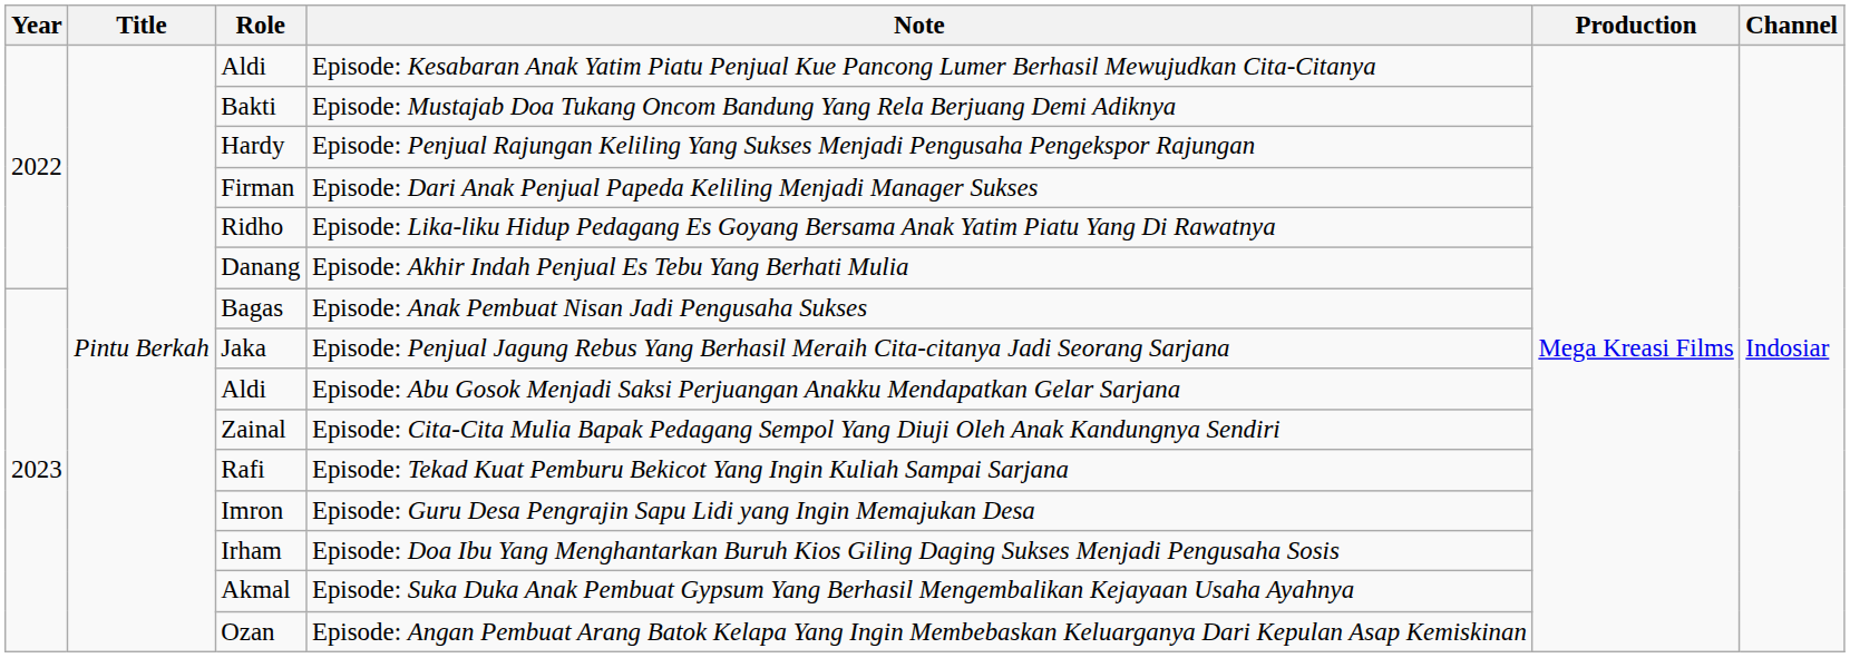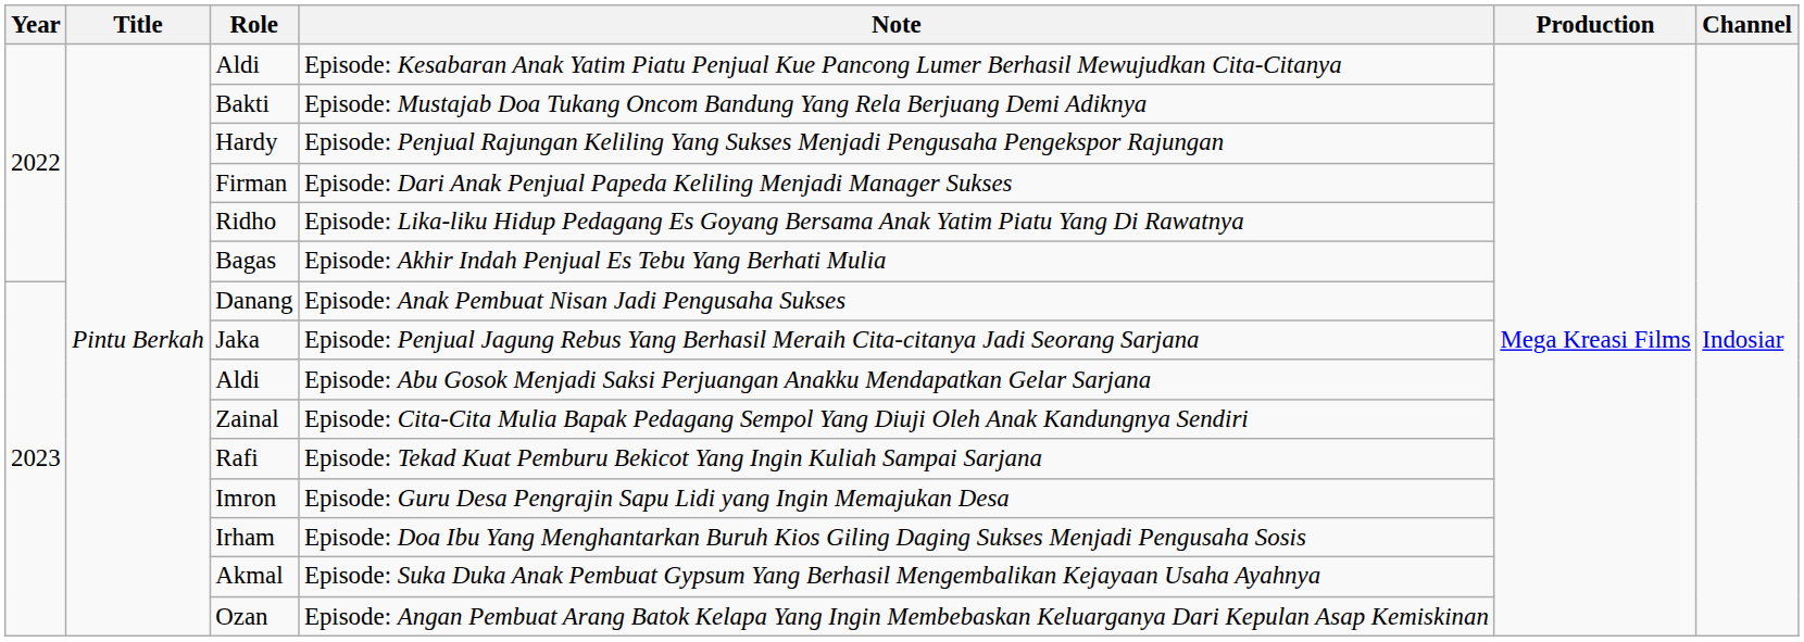Episode: Akhir Indah Penjual Es Tebu Yang Berhati Mulia | Role: Danang -> Bagas
Episode: Anak Pembuat Nisan Jadi Pengusaha Sukses | Role: Bagas -> Danang
